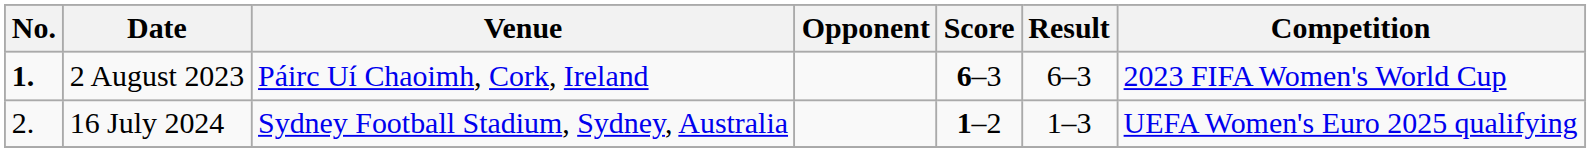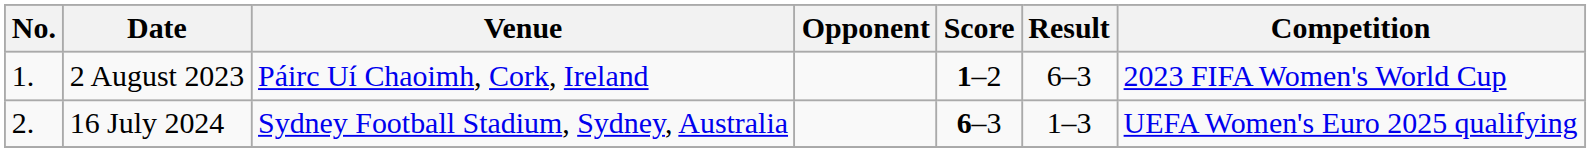2 August 2023 | No.: bold -> normal
2 August 2023 | Score: 6–3 -> 1–2
16 July 2024 | Score: 1–2 -> 6–3
